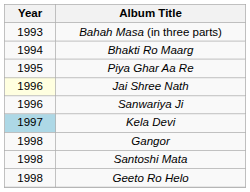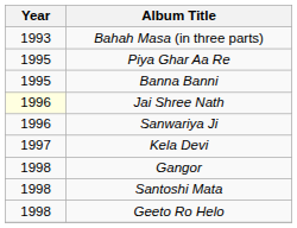- row: 1994 | Bhakti Ro Maarg
+ row: 1995 | Banna Banni
Kela Devi | Year: lightblue background -> no background
